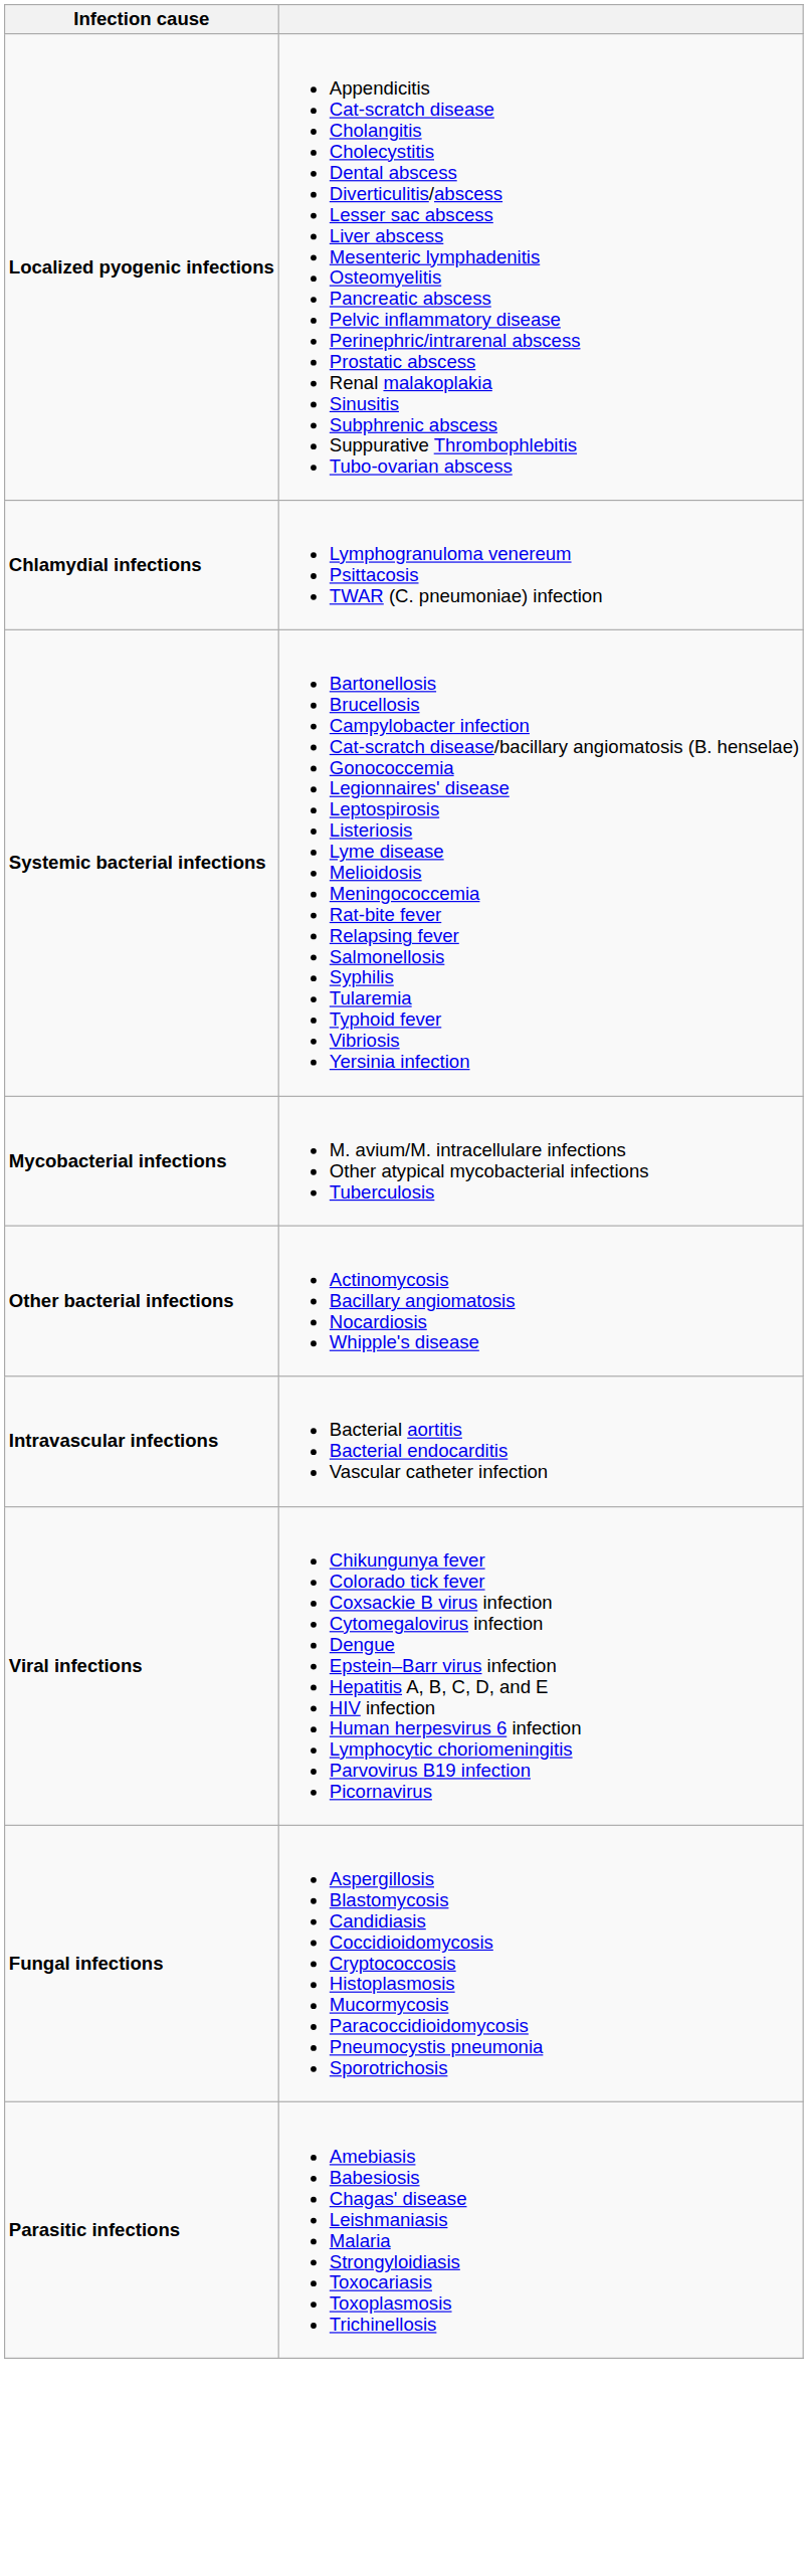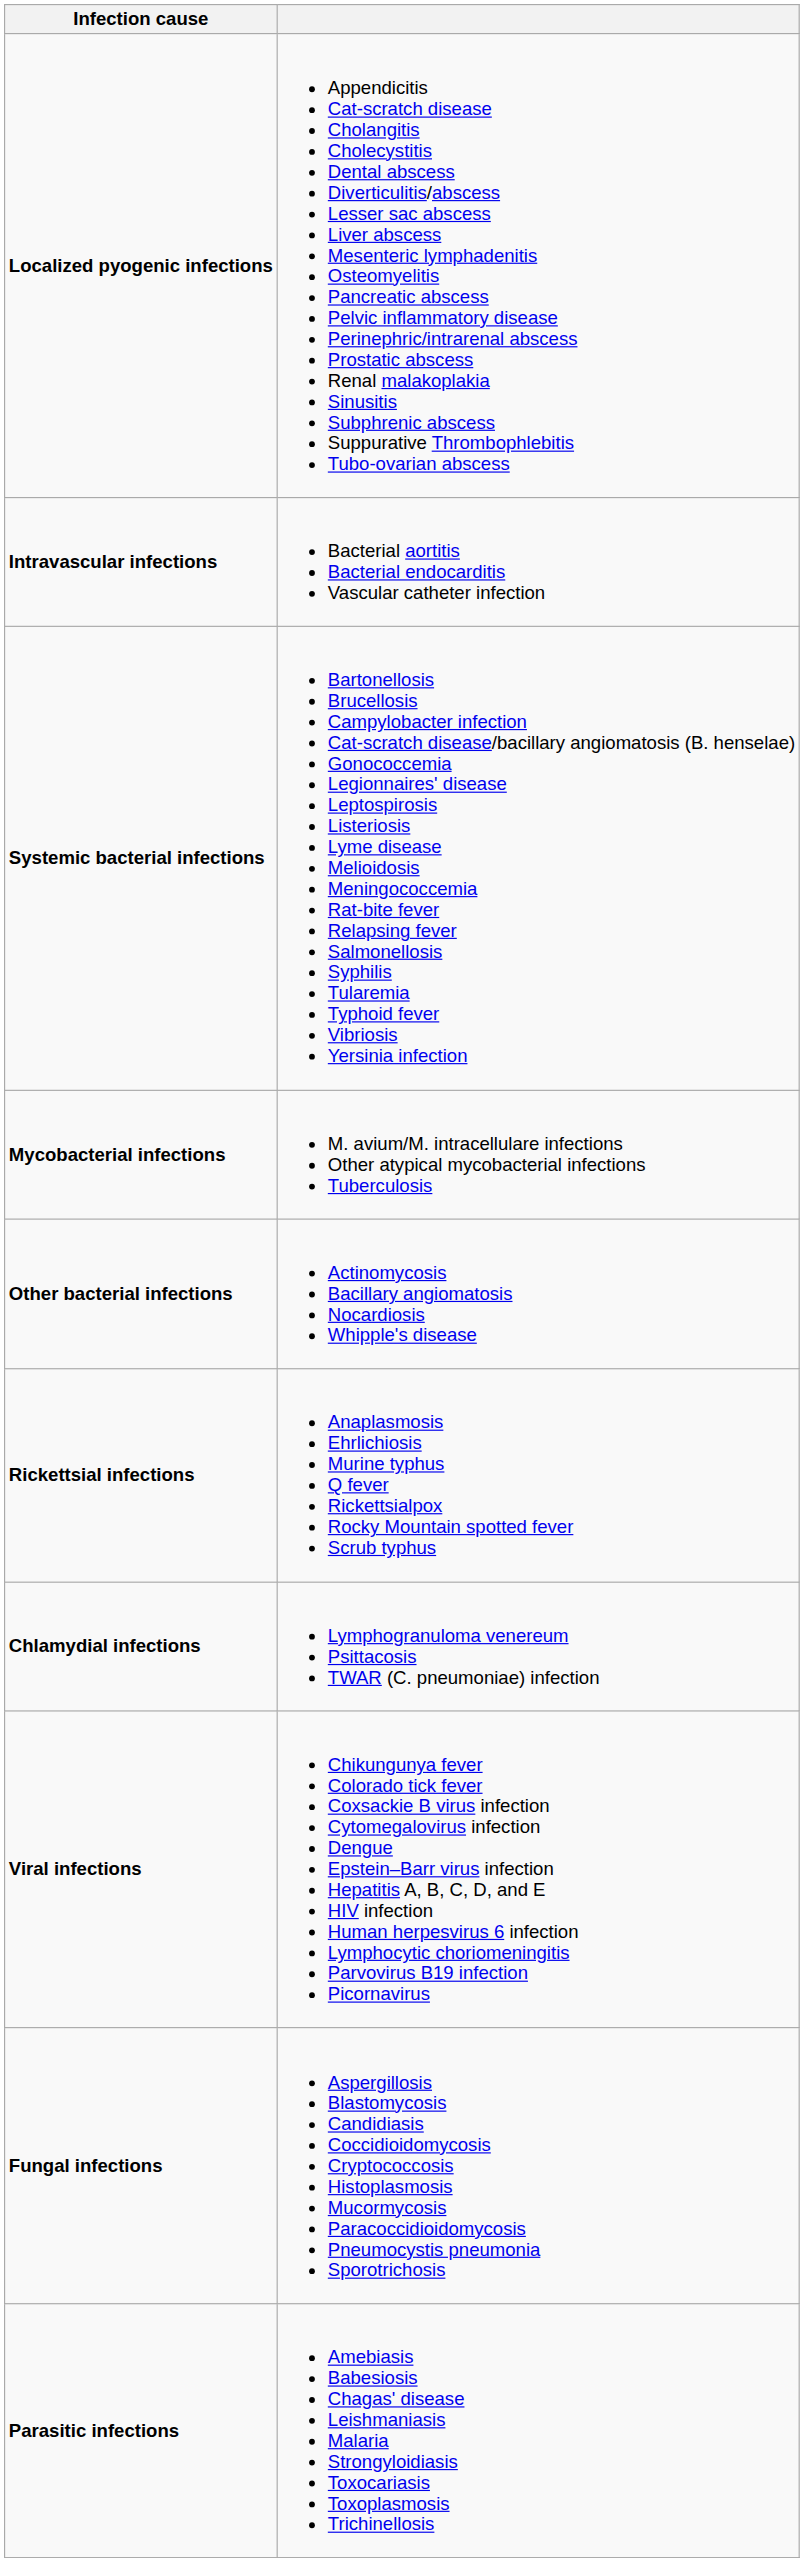rows swapped: Intravascular infections <-> Chlamydial infections
+ row: Rickettsial infections | Anaplasmosis Ehrlichiosis Murine typhus Q fever Rickettsialpox Rocky Mountain spotted fever Scrub typhus
